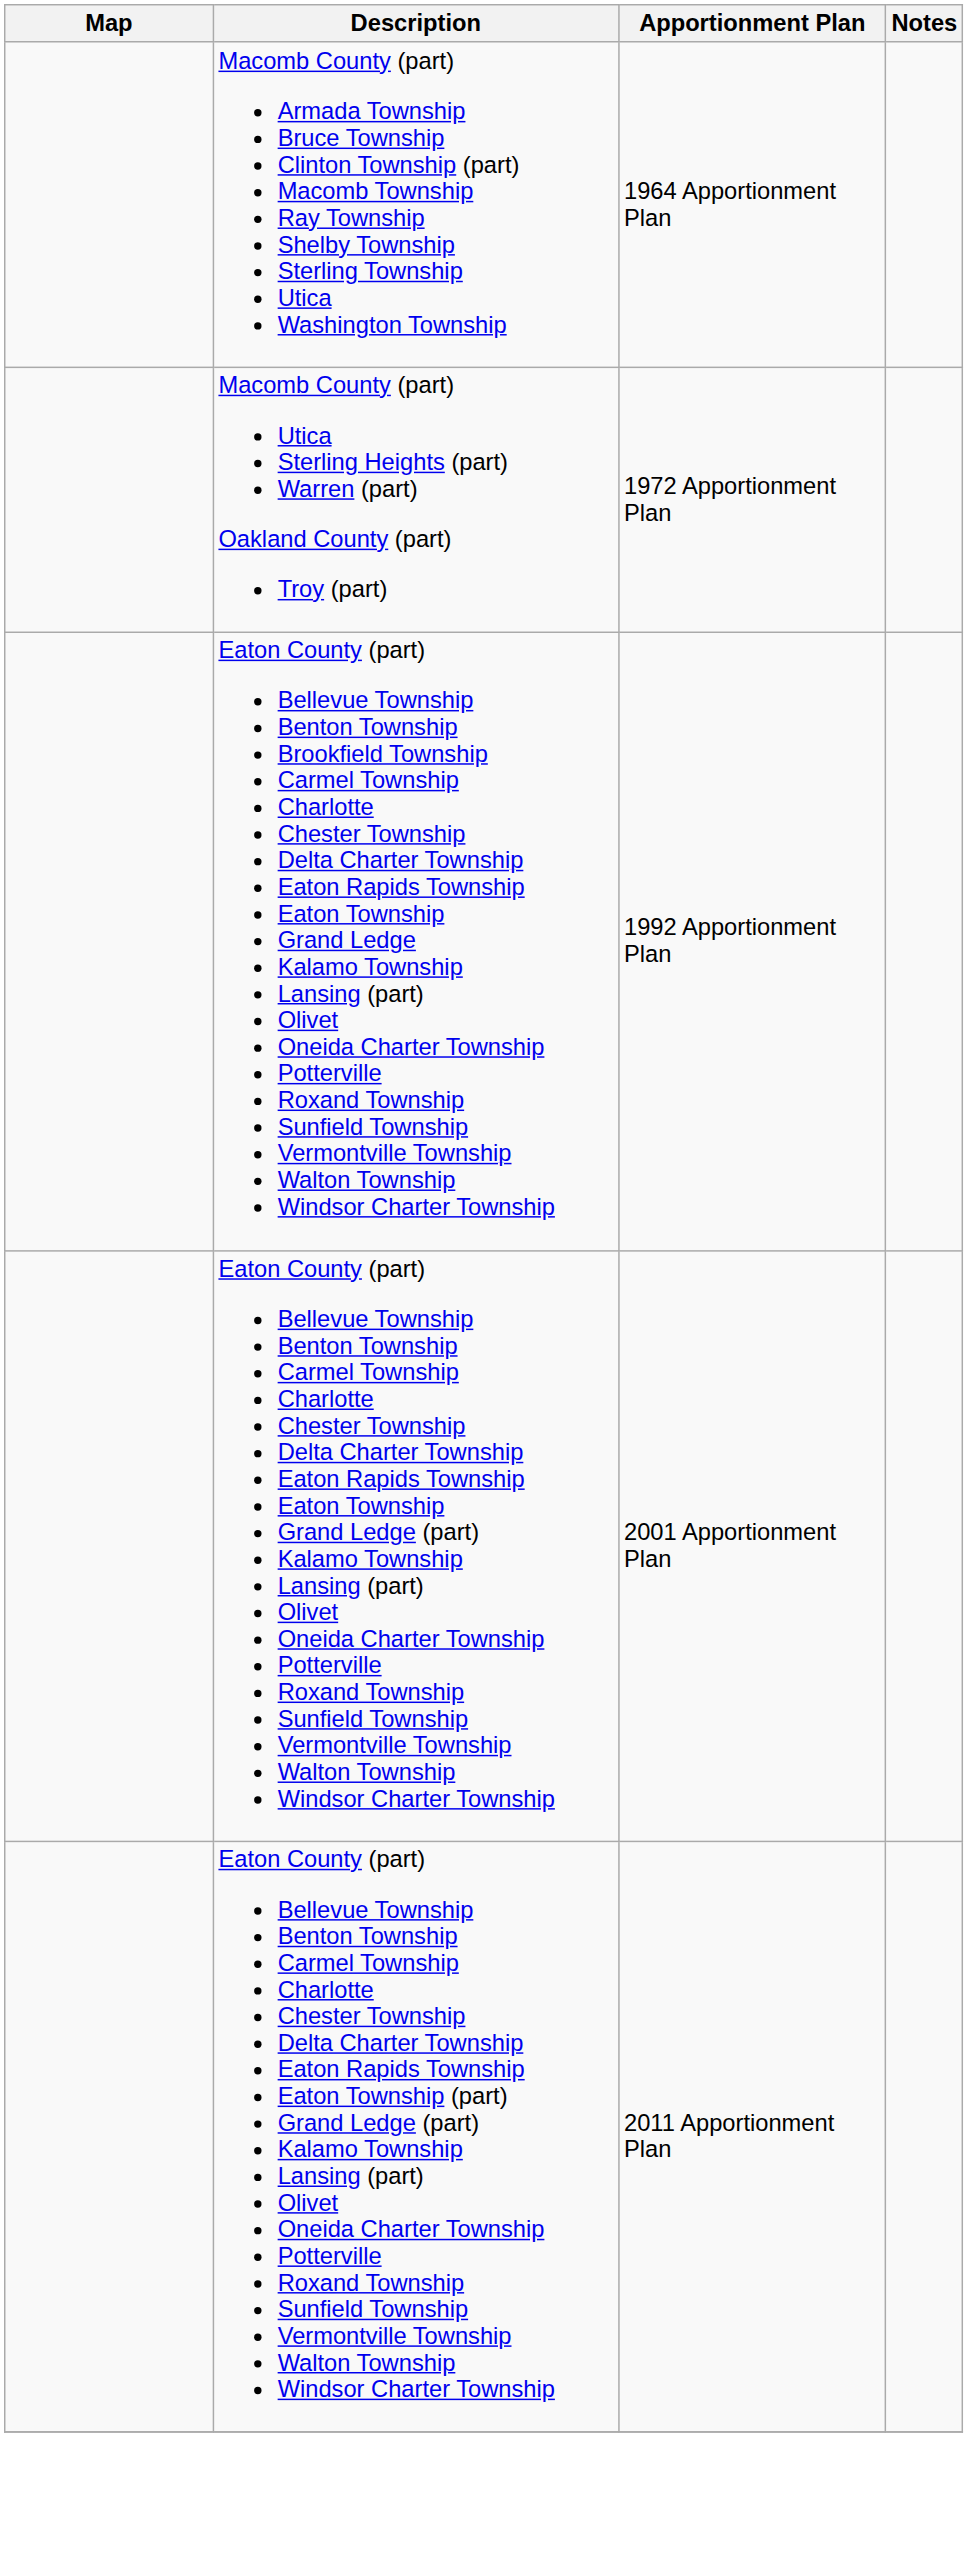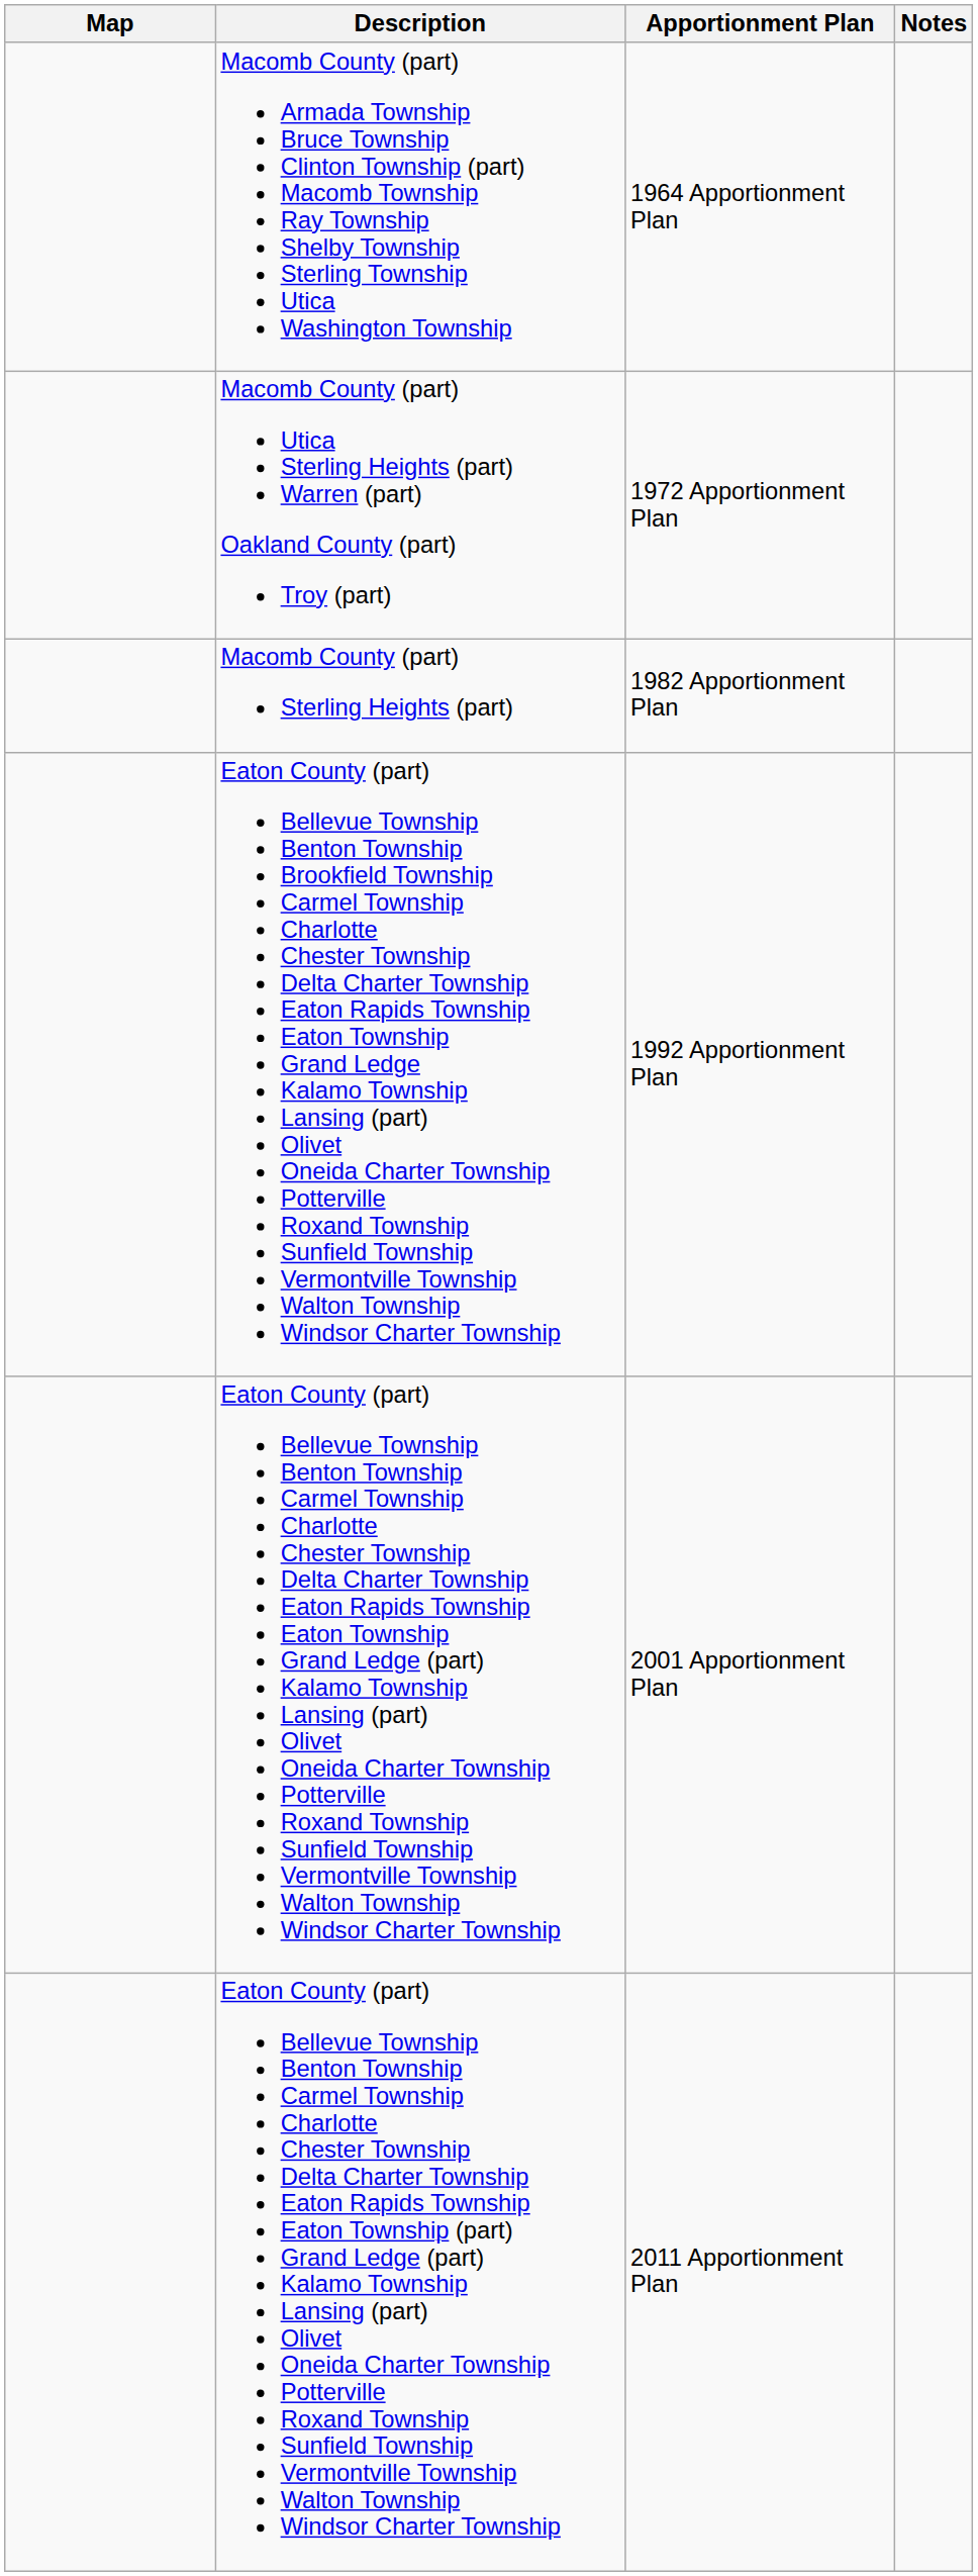+ row: Macomb County (part) Sterling Heights (part) | 1982 Apportionment Plan
